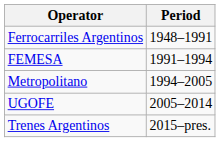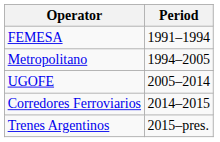- row: Ferrocarriles Argentinos | 1948–1991
+ row: Corredores Ferroviarios | 2014–2015
